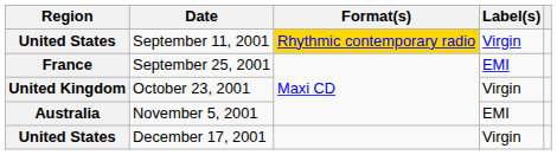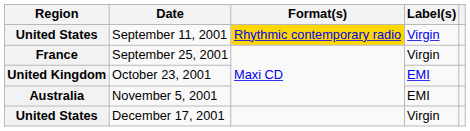September 25, 2001 | Label(s): EMI -> Virgin
October 23, 2001 | Label(s): Virgin -> EMI
